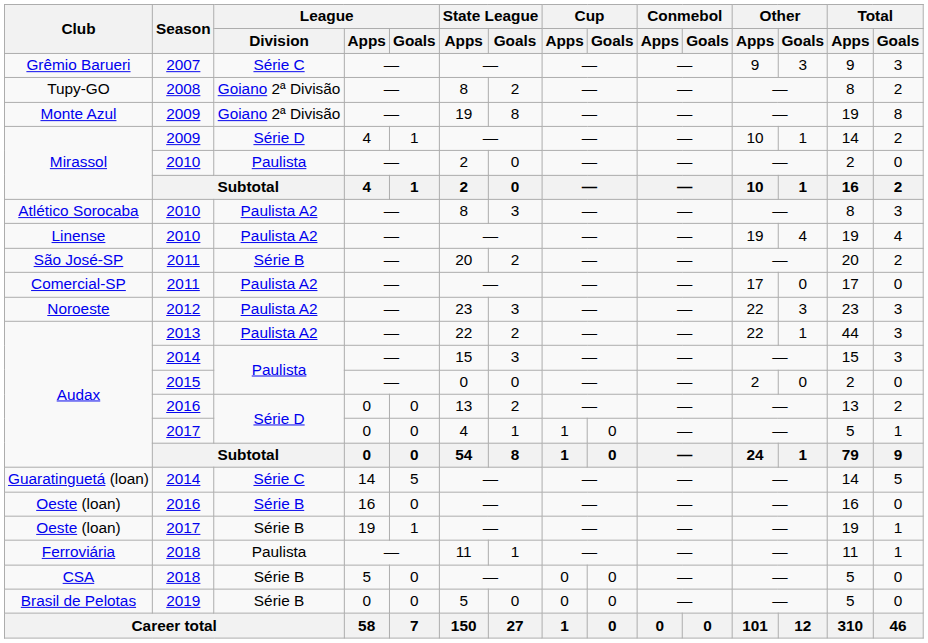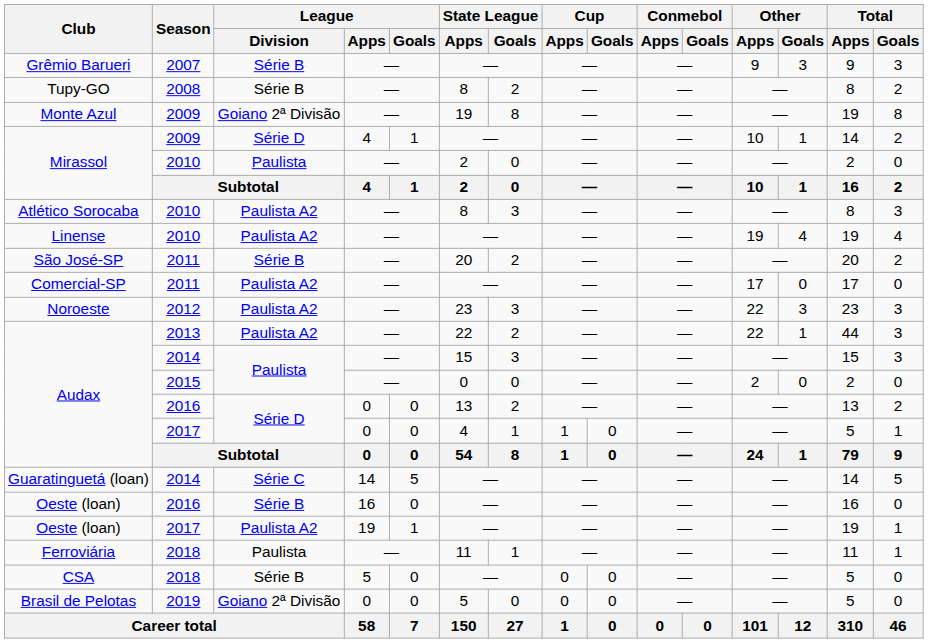Grêmio Barueri | League / Division: Série C -> Série B
Tupy-GO | League / Division: Goiano 2ª Divisão -> Série B
Oeste (loan) / 2017 | League / Division: Série B -> Paulista A2
Brasil de Pelotas | League / Division: Série B -> Goiano 2ª Divisão
